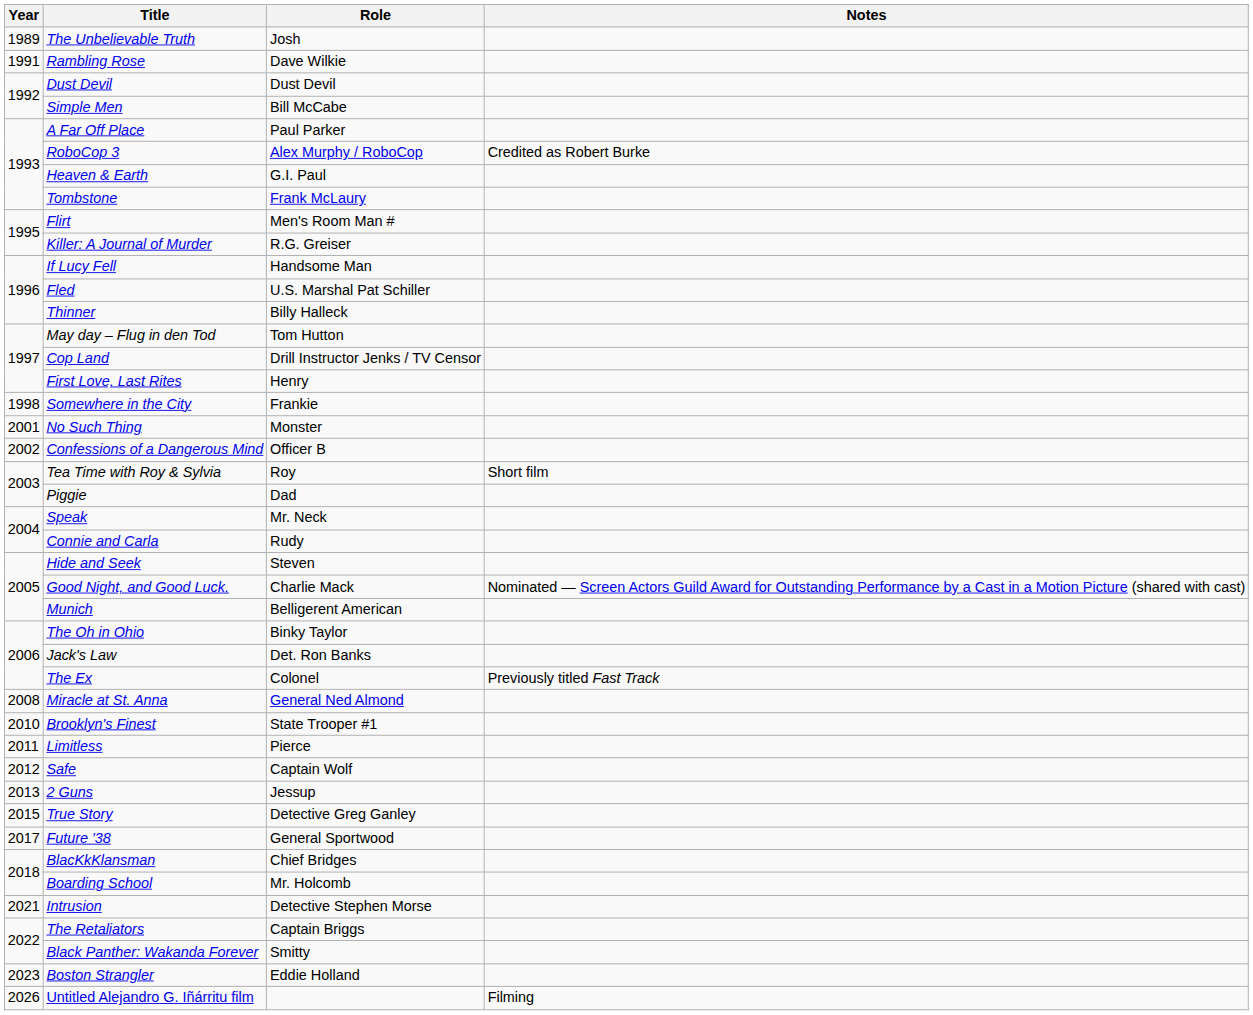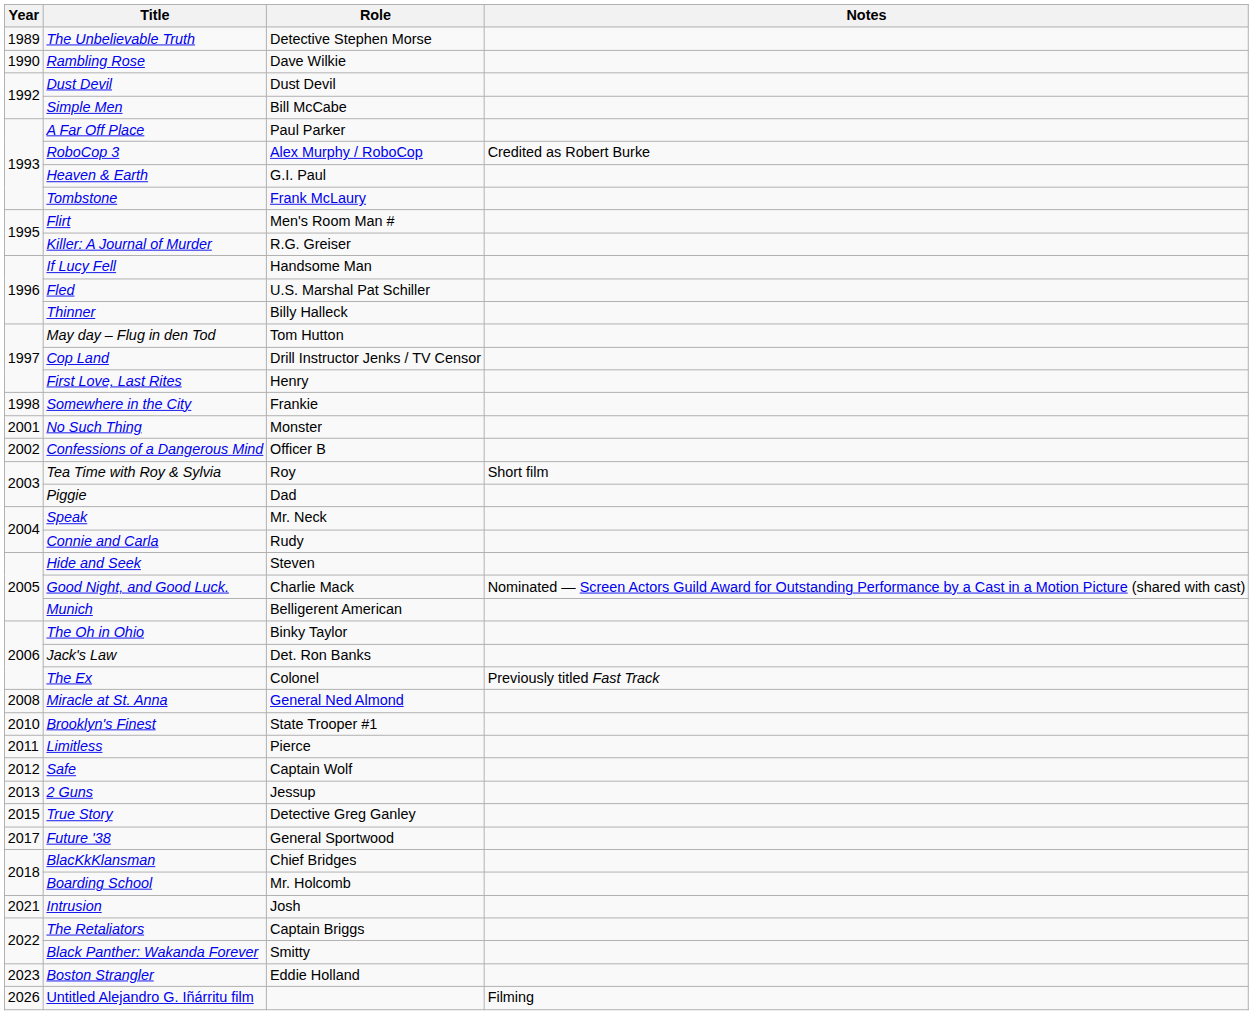The Unbelievable Truth | Role: Josh -> Detective Stephen Morse
Rambling Rose | Year: 1991 -> 1990
Intrusion | Role: Detective Stephen Morse -> Josh
